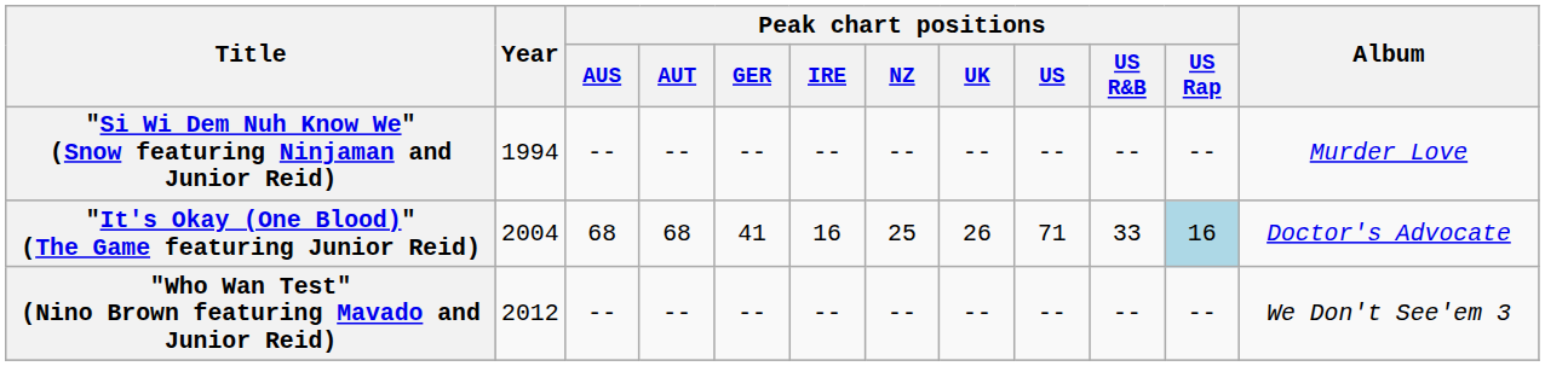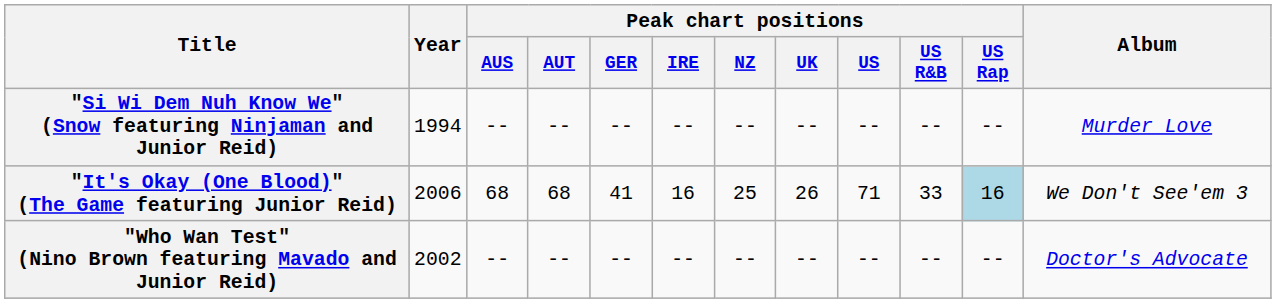"It's Okay (One Blood)" (The Game featuring Junior Reid) | Year: 2004 -> 2006
"It's Okay (One Blood)" (The Game featuring Junior Reid) | Album: Doctor's Advocate -> We Don't See'em 3
"Who Wan Test" (Nino Brown featuring Mavado and Junior Reid) | Year: 2012 -> 2002
"Who Wan Test" (Nino Brown featuring Mavado and Junior Reid) | Album: We Don't See'em 3 -> Doctor's Advocate
